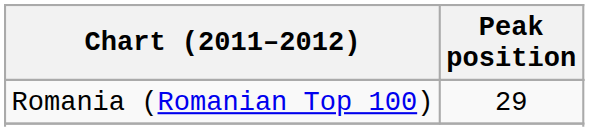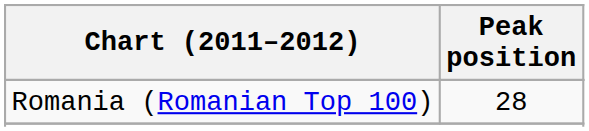Romania (Romanian Top 100) | Peak position: 29 -> 28
